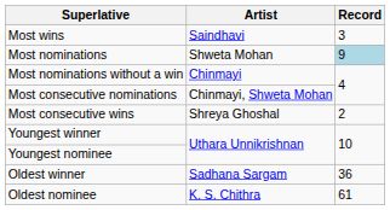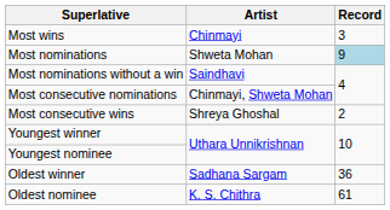Most wins | Artist: Saindhavi -> Chinmayi
Most nominations without a win | Artist: Chinmayi -> Saindhavi
